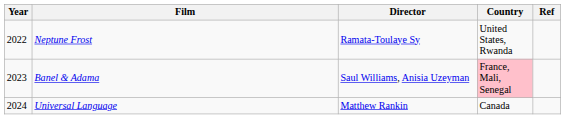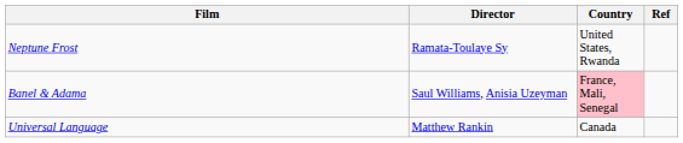- column: Year | 2022 | 2023 | 2024
